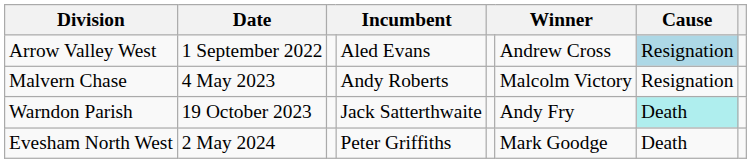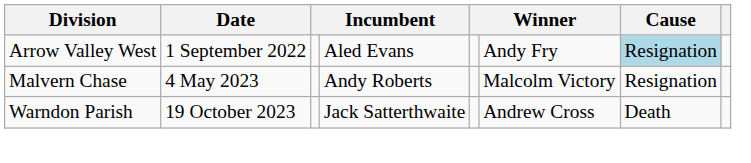Arrow Valley West | column 6: Andrew Cross -> Andy Fry
Warndon Parish | column 6: Andy Fry -> Andrew Cross
Warndon Parish | Cause: paleturquoise background -> no background
- row: Evesham North West | 2 May 2024 | Peter Griffiths | Mark Goodge | Death
